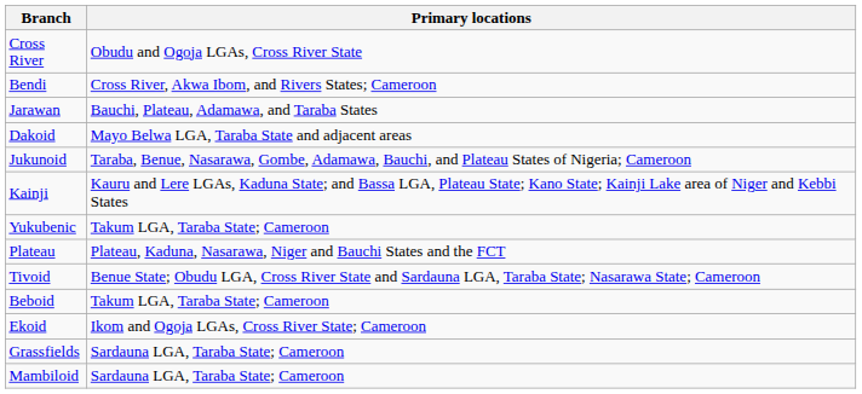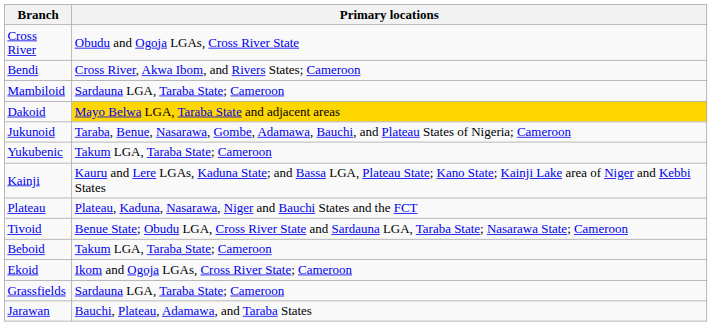rows swapped: Mambiloid <-> Jarawan
Dakoid | Primary locations: no background -> gold background
rows swapped: Yukubenic <-> Kainji
